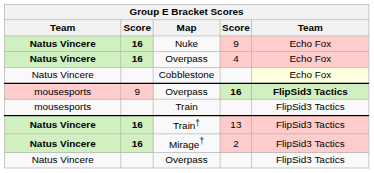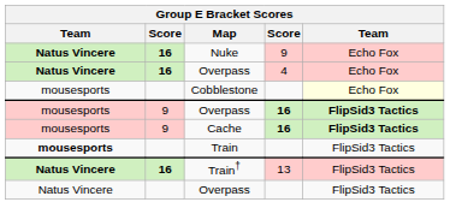Cobblestone | column 1: Natus Vincere -> mousesports
+ row: mousesports | 9 | Cache | 16 | FlipSid3 Tactics
Train | column 1: normal -> bold
- row: Natus Vincere | 16 | Mirage† | 2 | FlipSid3 Tactics
